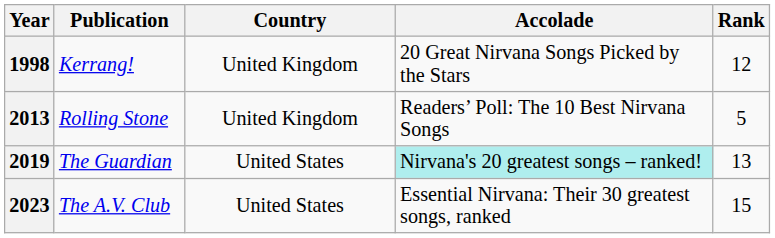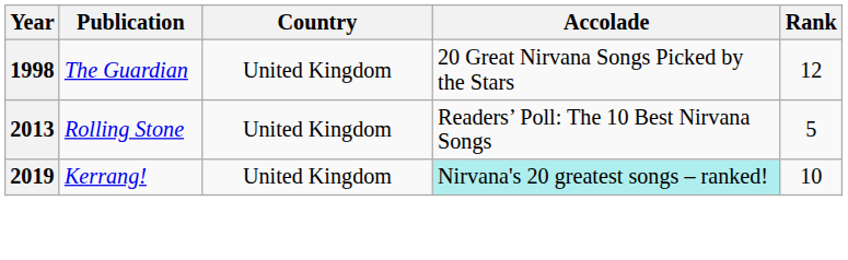1998 | Publication: Kerrang! -> The Guardian
2019 | Publication: The Guardian -> Kerrang!
2019 | Country: United States -> United Kingdom
2019 | Rank: 13 -> 10
- row: 2023 | The A.V. Club | United States | Essential Nirvana: Their 30 greatest songs, ranked | 15
